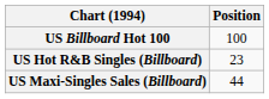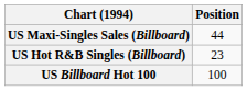rows swapped: US Billboard Hot 100 <-> US Maxi-Singles Sales (Billboard)
